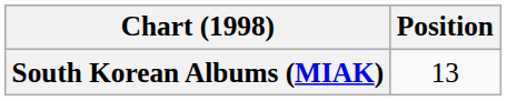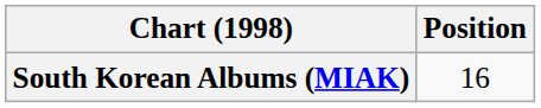South Korean Albums (MIAK) | Position: 13 -> 16
